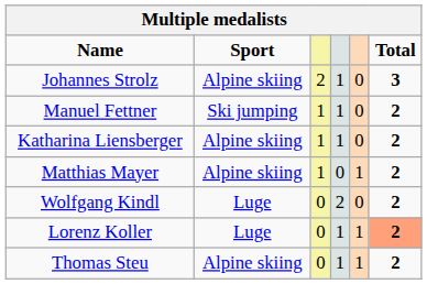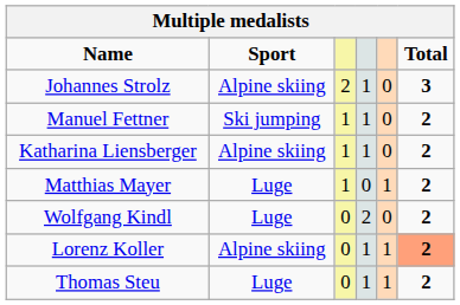Matthias Mayer | Sport: Alpine skiing -> Luge
Lorenz Koller | Sport: Luge -> Alpine skiing
Thomas Steu | Sport: Alpine skiing -> Luge
